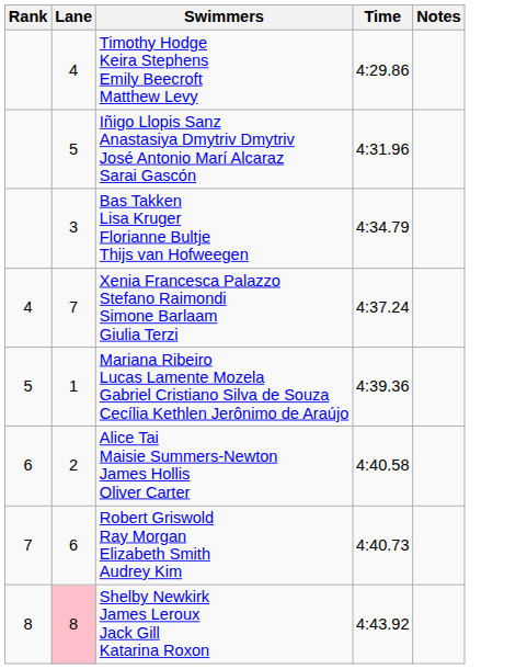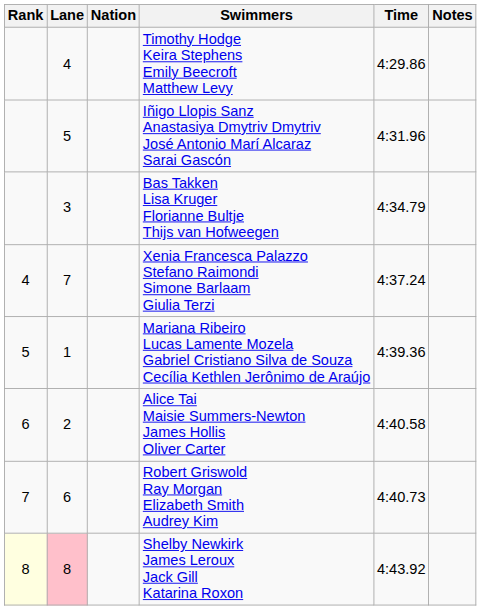+ column: Nation
Shelby Newkirk James Leroux Jack Gill Katarina Roxon | Rank: no background -> lightyellow background
